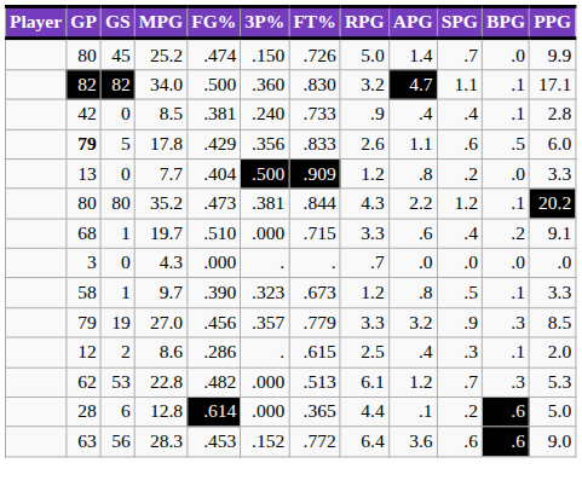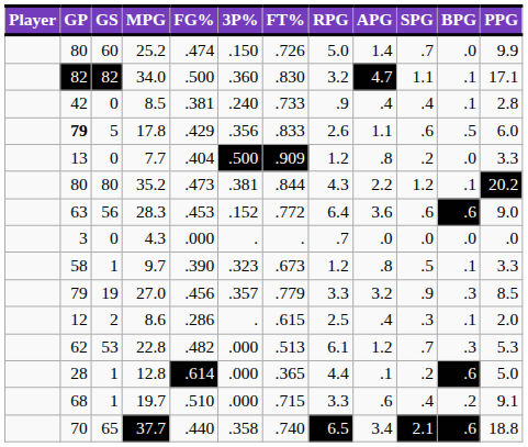25.2 | GS: 45 -> 60
rows swapped: 28.3 <-> 19.7
12.8 | GS: 6 -> 1
+ row: 70 | 65 | 37.7 | .440 | .358 | .740 | 6.5 | 3.4 | 2.1 | .6 | 18.8
